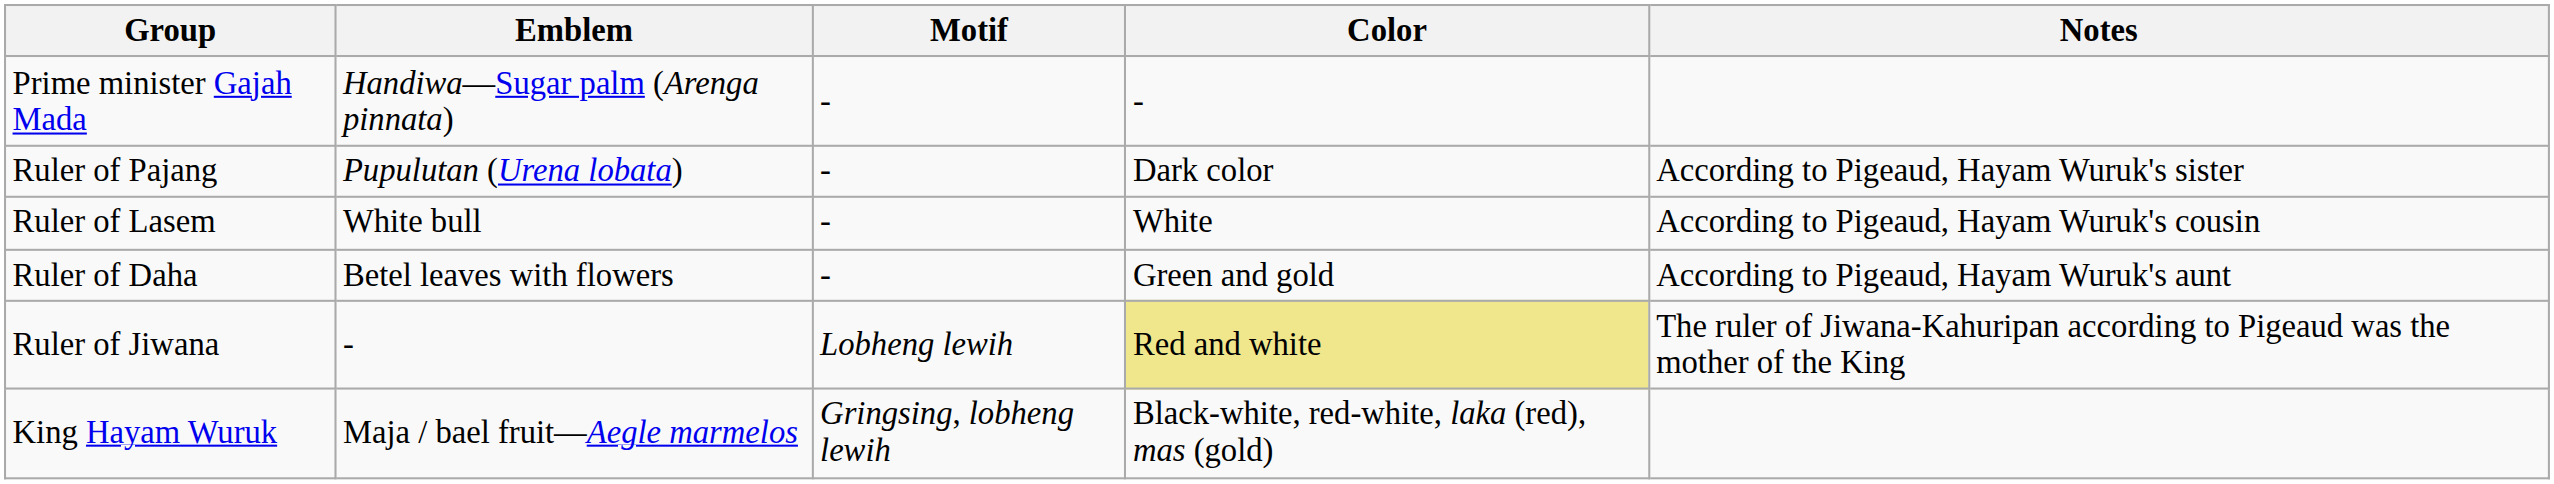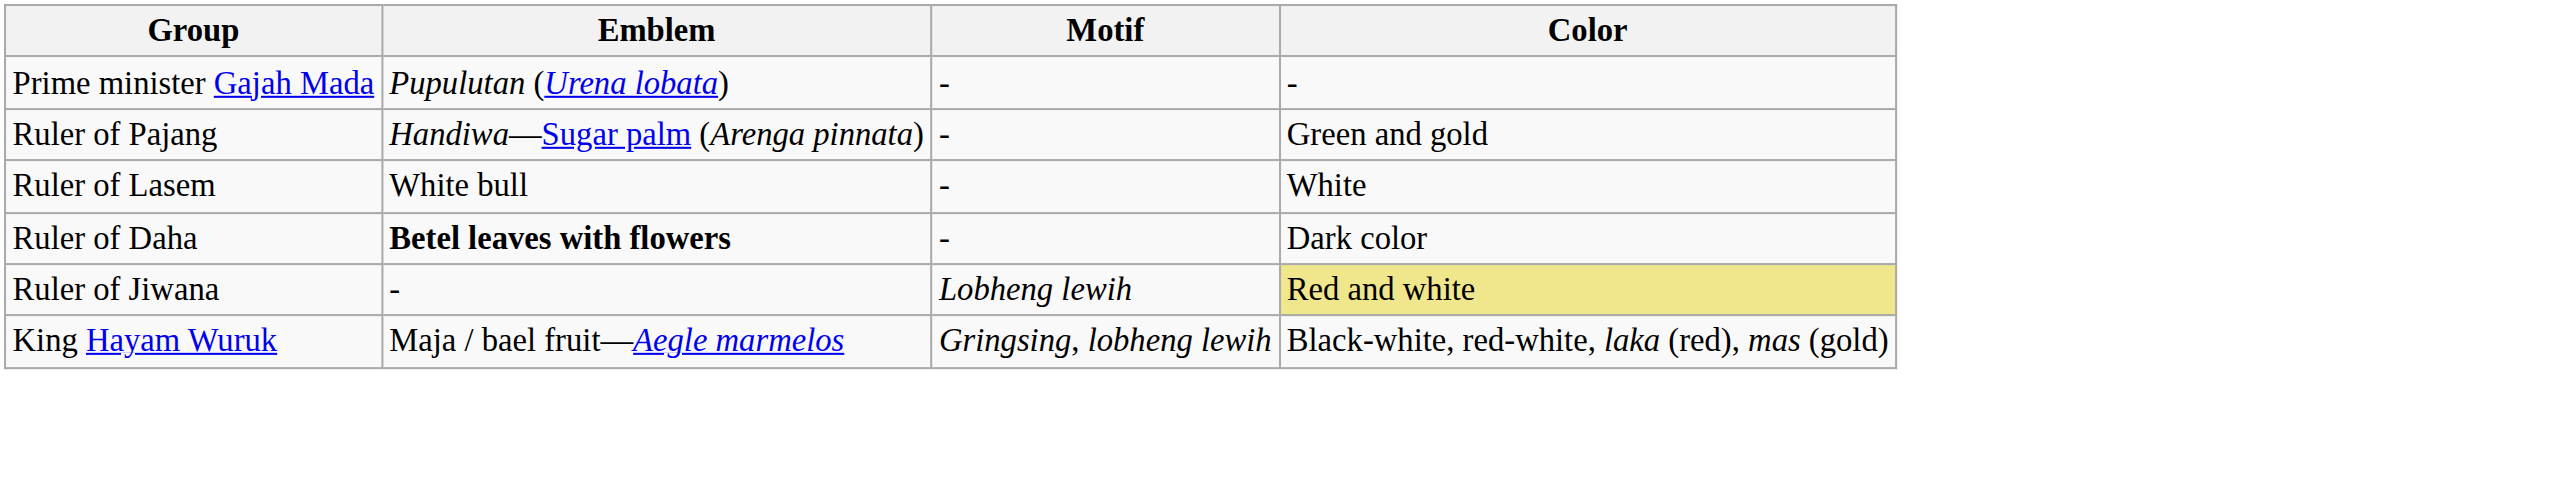- column: Notes | According to Pigeaud, Hayam Wuruk's sister | According to Pigeaud, Hayam Wuruk's cousin | According to Pigeaud, Hayam Wuruk's aunt | The ruler of Jiwana-Kahuripan according to Pigeaud was the mother of the King
Prime minister Gajah Mada | Emblem: Handiwa—Sugar palm (Arenga pinnata) -> Pupulutan (Urena lobata)
Ruler of Pajang | Emblem: Pupulutan (Urena lobata) -> Handiwa—Sugar palm (Arenga pinnata)
Ruler of Pajang | Color: Dark color -> Green and gold
Ruler of Daha | Emblem: normal -> bold
Ruler of Daha | Color: Green and gold -> Dark color
